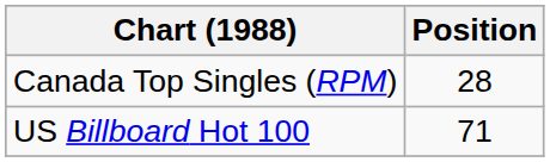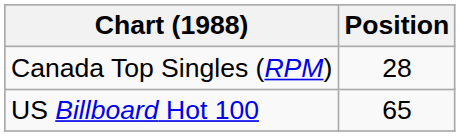US Billboard Hot 100 | Position: 71 -> 65
